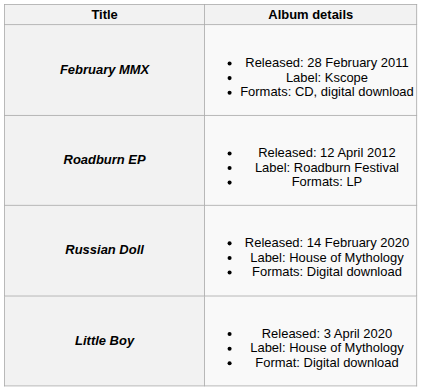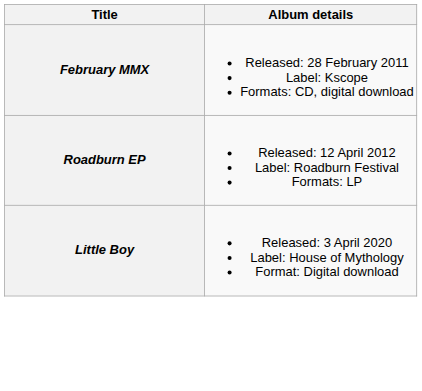- row: Russian Doll | Released: 14 February 2020 Label: House of Mythology Formats: Digital download
